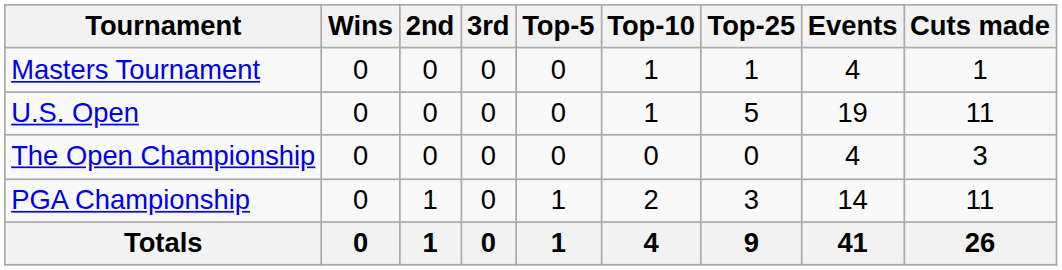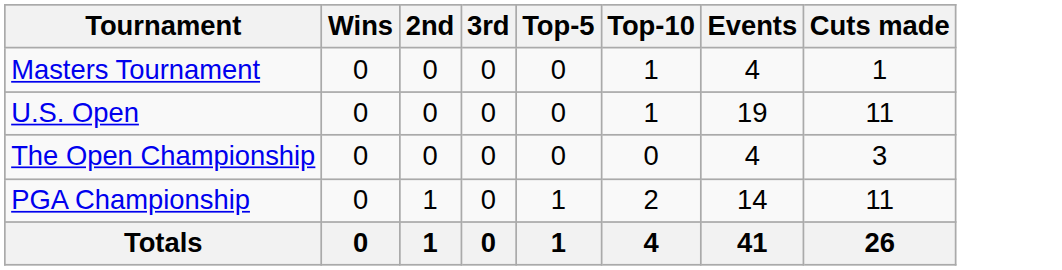- column: Top-25 | 1 | 5 | 0 | 3 | 9
